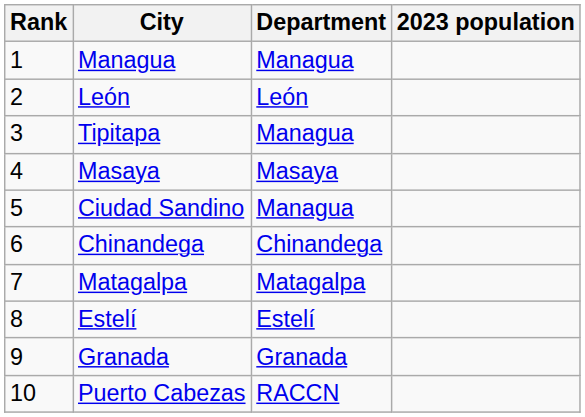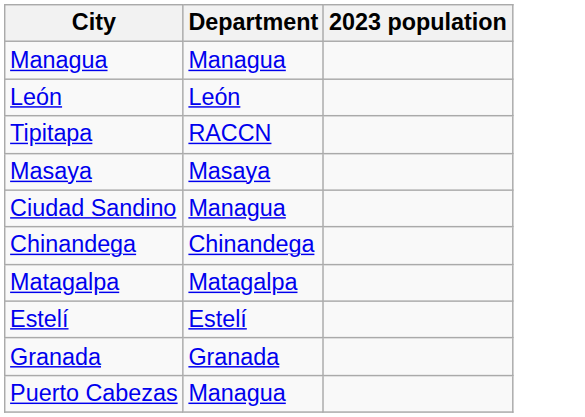- column: Rank | 1 | 2 | 3 | 4 | 5 | 6 | 7 | 8 | 9 | 10
Tipitapa | Department: Managua -> RACCN
Puerto Cabezas | Department: RACCN -> Managua
